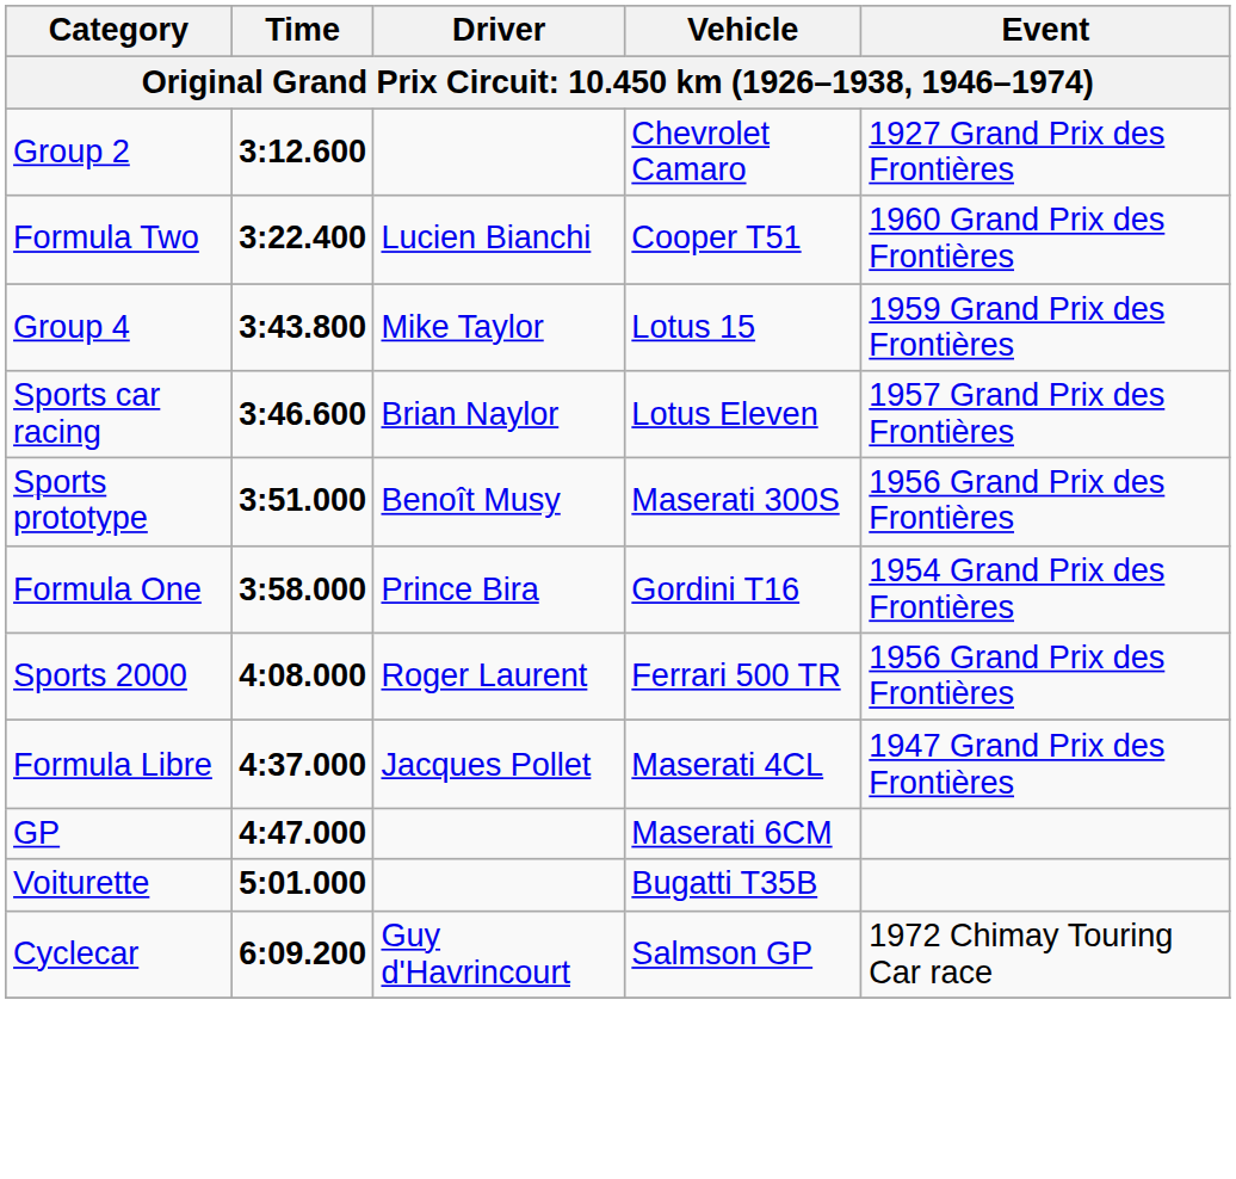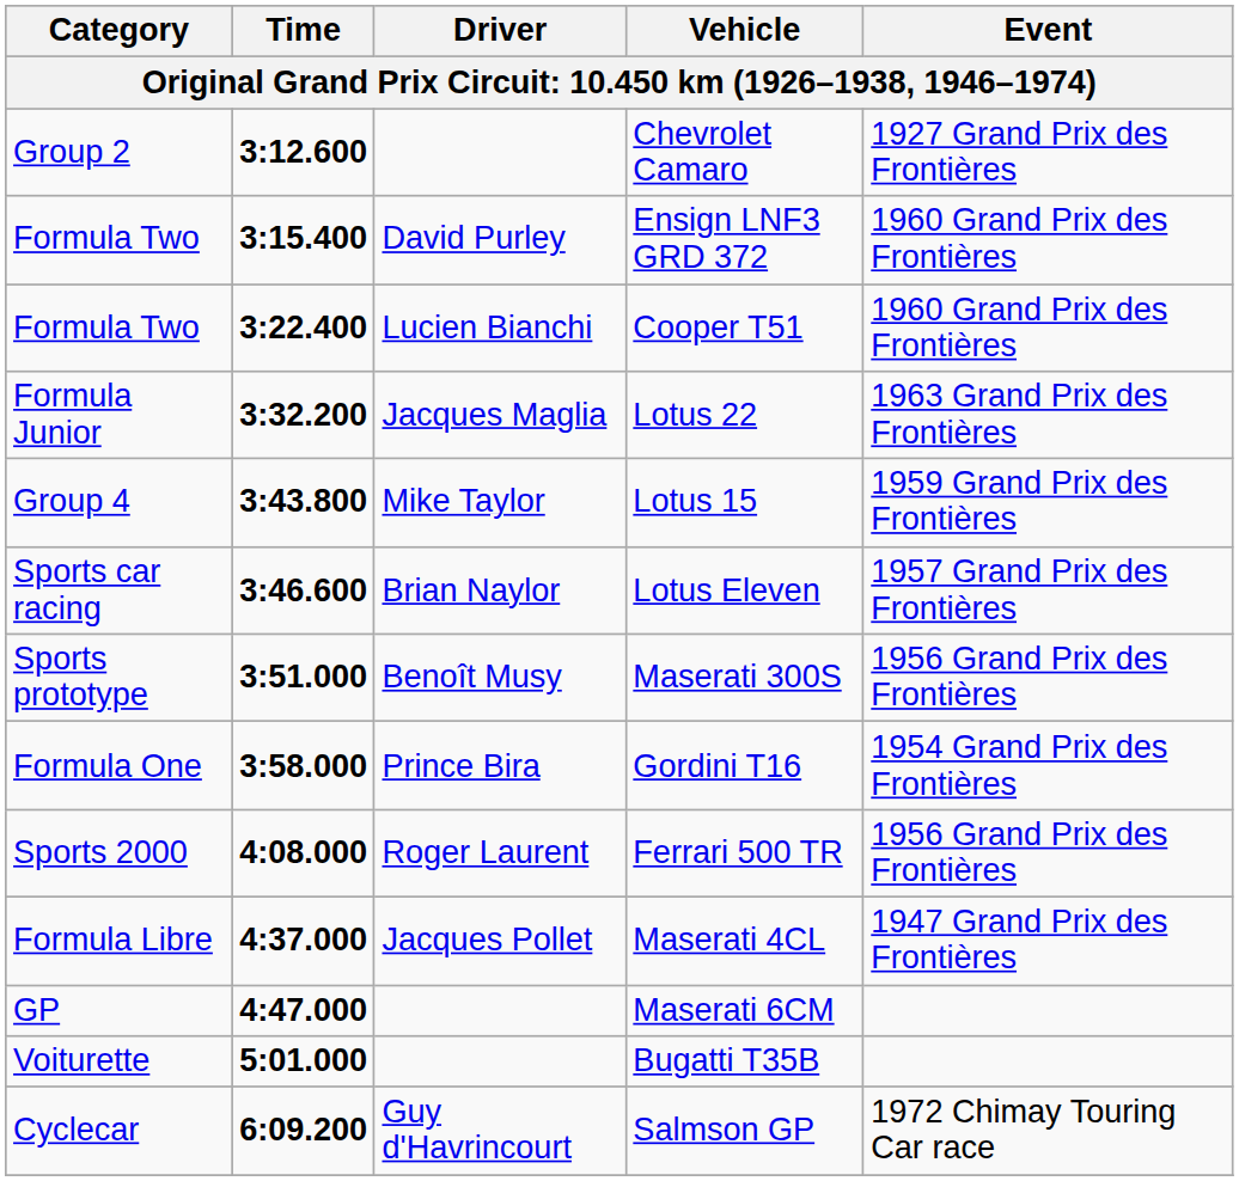+ row: Formula Two | 3:15.400 | David Purley | Ensign LNF3 GRD 372 | 1960 Grand Prix des Frontières
+ row: Formula Junior | 3:32.200 | Jacques Maglia | Lotus 22 | 1963 Grand Prix des Frontières
